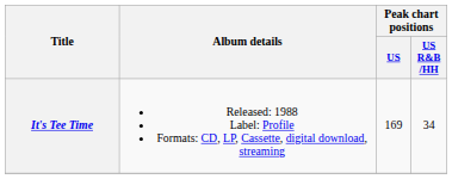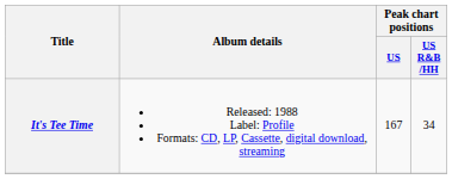It's Tee Time | Peak chart positions / US: 169 -> 167
